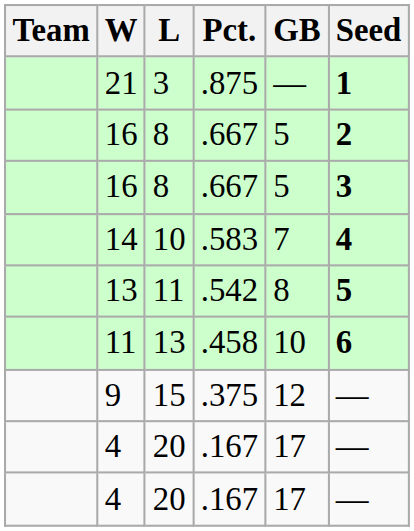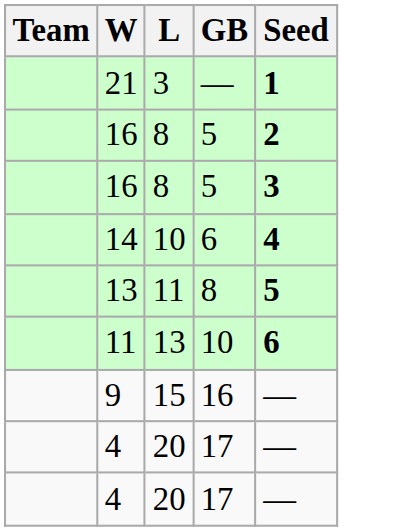- column: Pct. | .875 | .667 | .667 | .583 | .542 | .458 | .375 | .167 | .167
14 | GB: 7 -> 6
9 | GB: 12 -> 16
